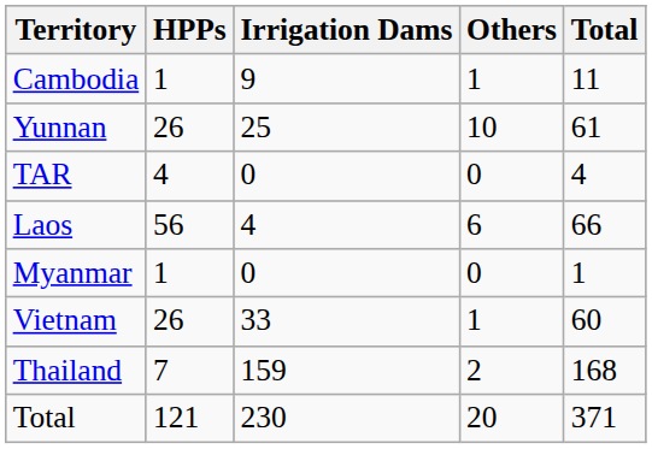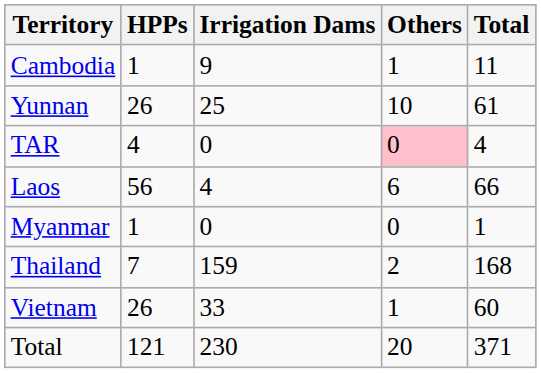TAR | Others: no background -> pink background
rows swapped: Thailand <-> Vietnam
